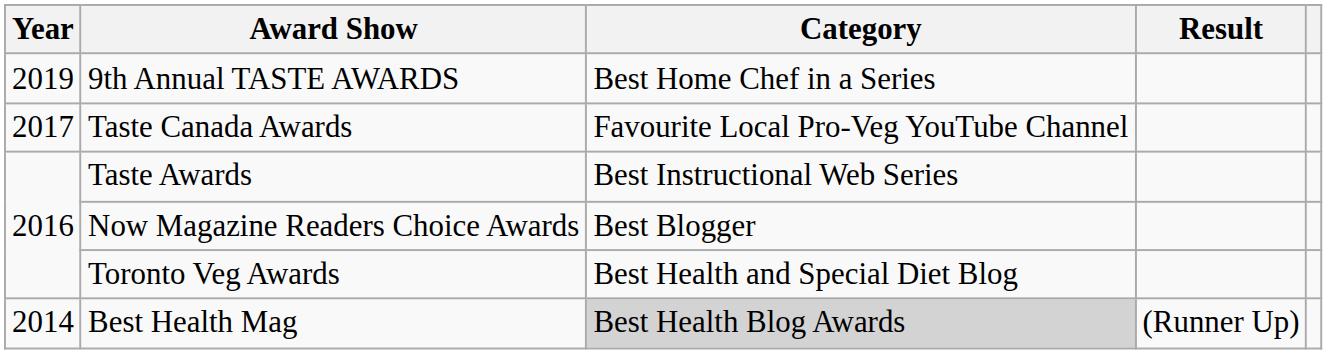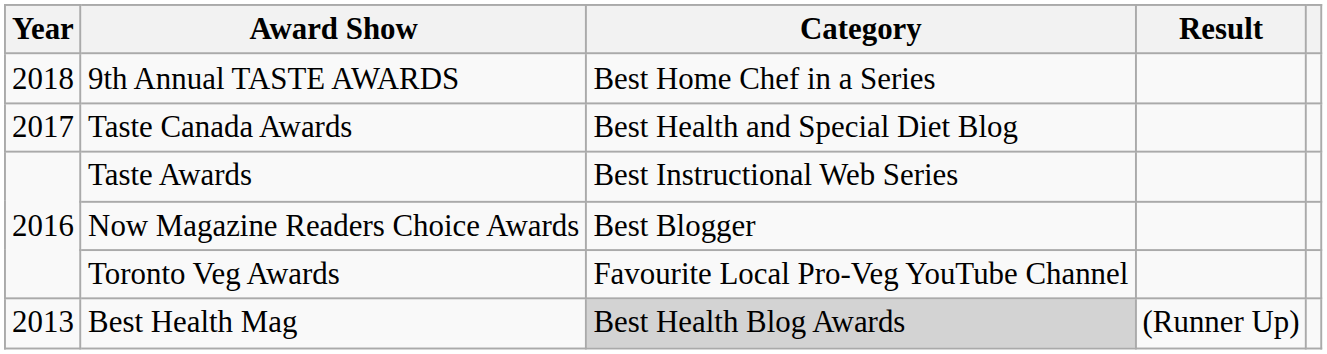9th Annual TASTE AWARDS | Year: 2019 -> 2018
Taste Canada Awards | Category: Favourite Local Pro-Veg YouTube Channel -> Best Health and Special Diet Blog
Toronto Veg Awards | Category: Best Health and Special Diet Blog -> Favourite Local Pro-Veg YouTube Channel
Best Health Mag | Year: 2014 -> 2013
